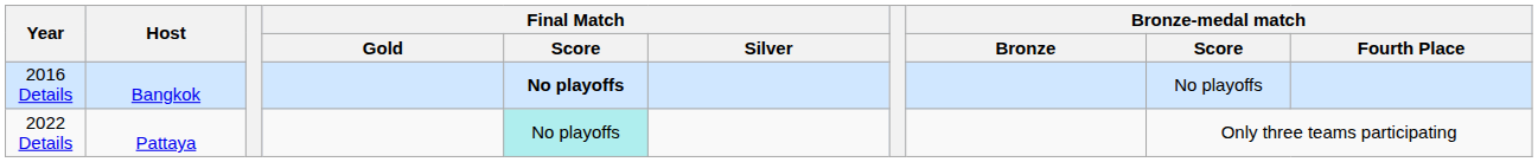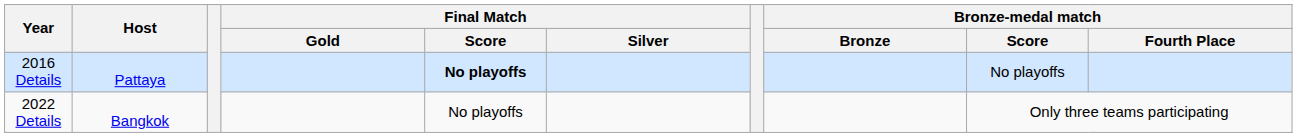2016 Details | Host: Bangkok -> Pattaya
2022 Details | Host: Pattaya -> Bangkok
2022 Details | Final Match / Score: paleturquoise background -> no background
